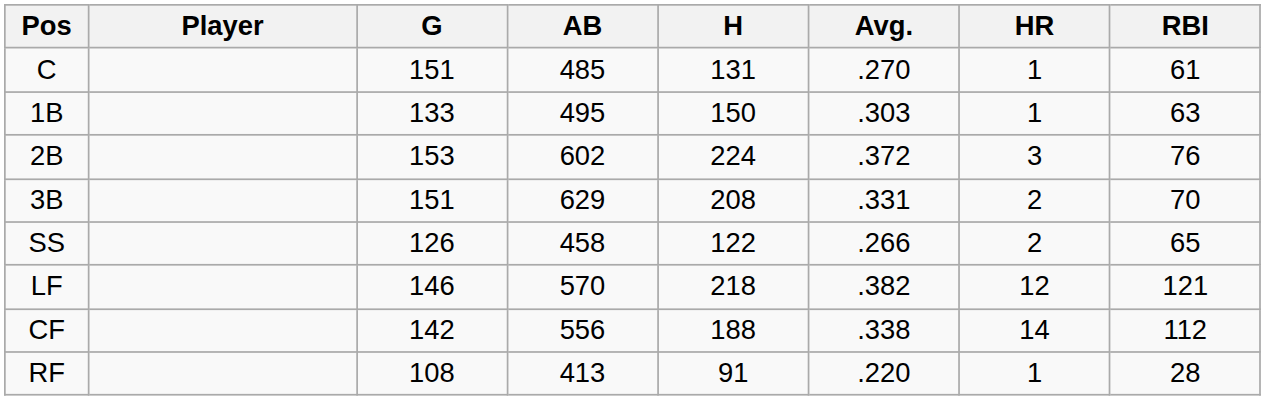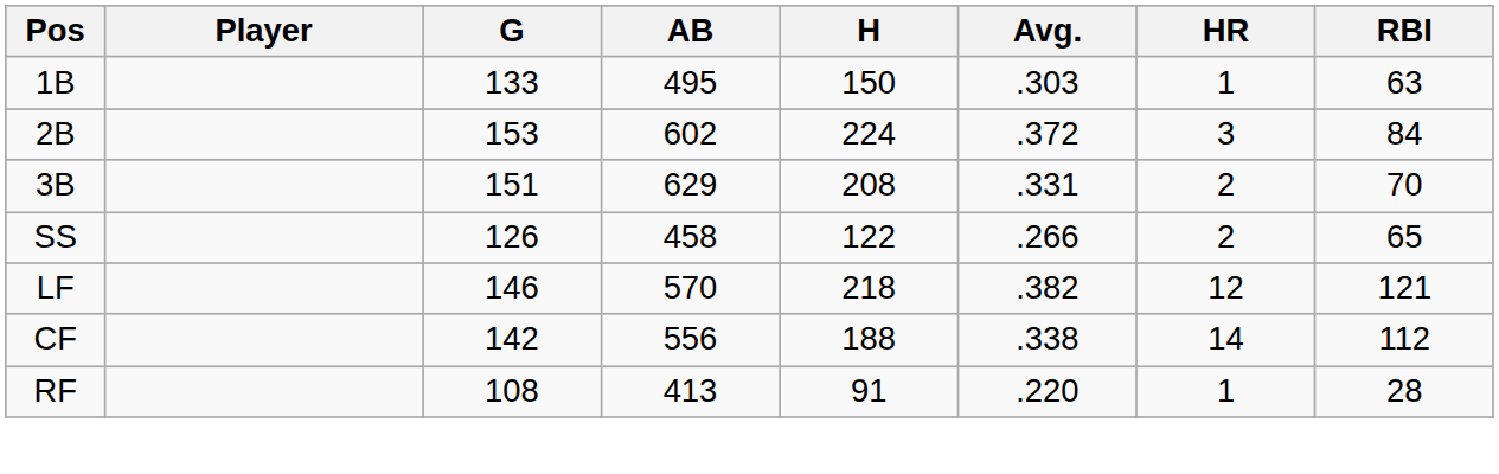- row: C | 151 | 485 | 131 | .270 | 1 | 61
2B | RBI: 76 -> 84
